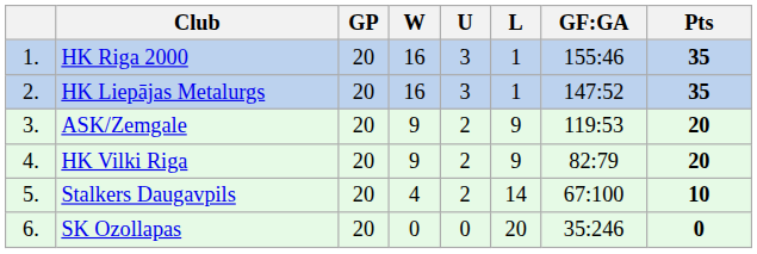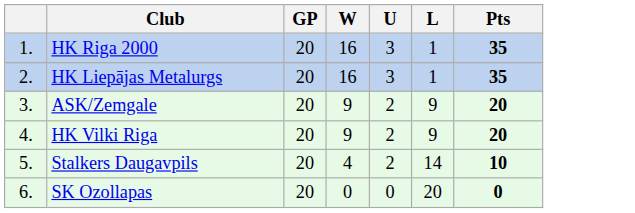- column: GF:GA | 155:46 | 147:52 | 119:53 | 82:79 | 67:100 | 35:246
